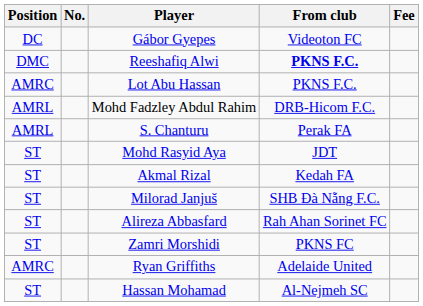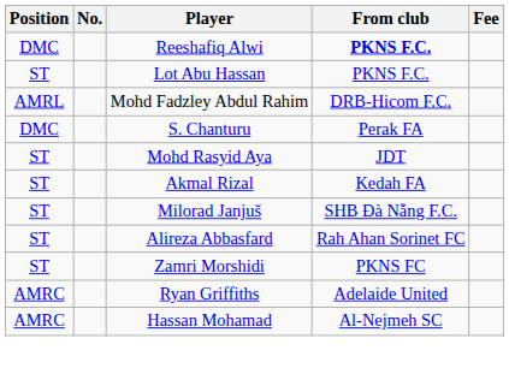- row: DC | Gábor Gyepes | Videoton FC
Lot Abu Hassan | Position: AMRC -> ST
S. Chanturu | Position: AMRL -> DMC
Hassan Mohamad | Position: ST -> AMRC
